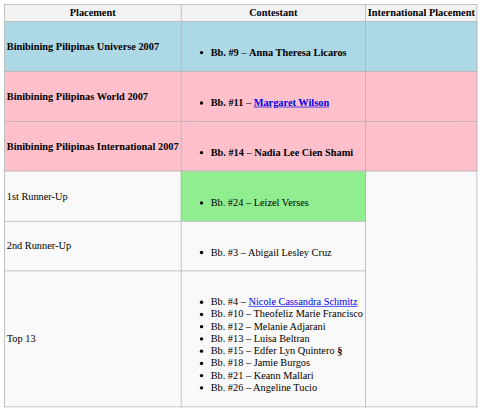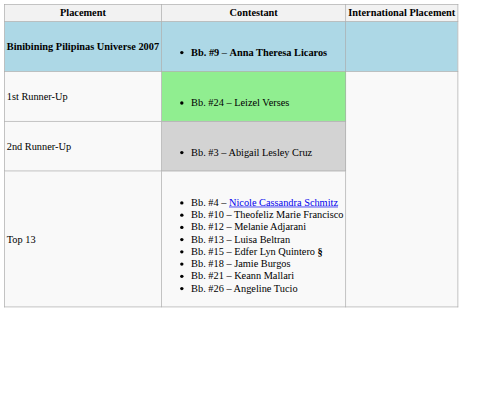- row: Binibining Pilipinas World 2007 | Bb. #11 – Margaret Wilson
- row: Binibining Pilipinas International 2007 | Bb. #14 – Nadia Lee Cien Shami
2nd Runner-Up | Contestant: no background -> lightgrey background
